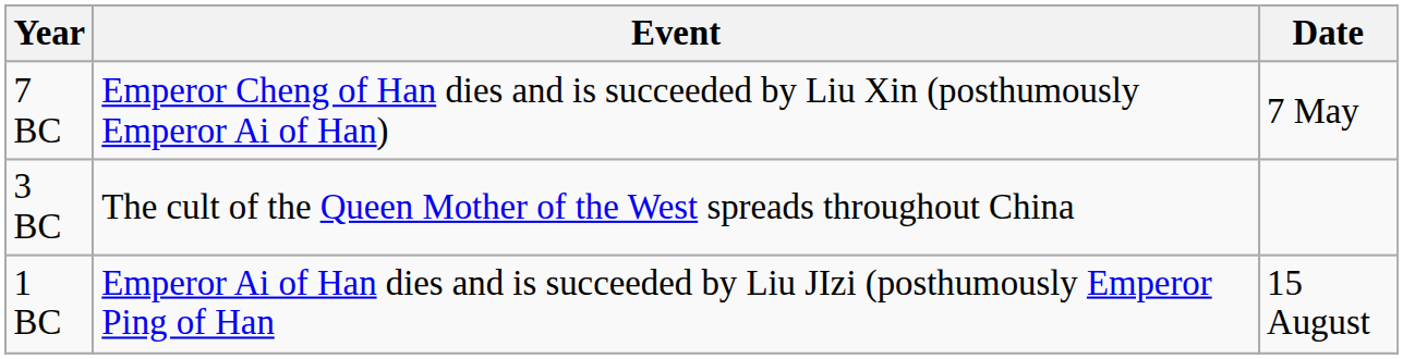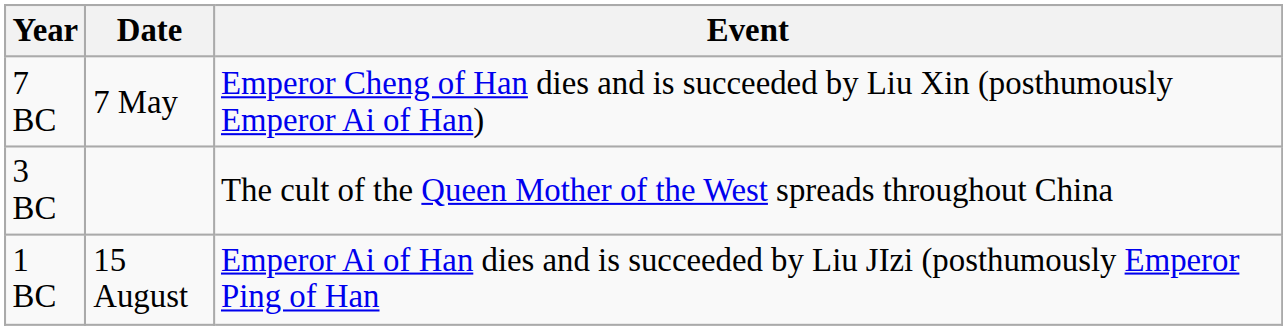columns swapped: Date <-> Event
